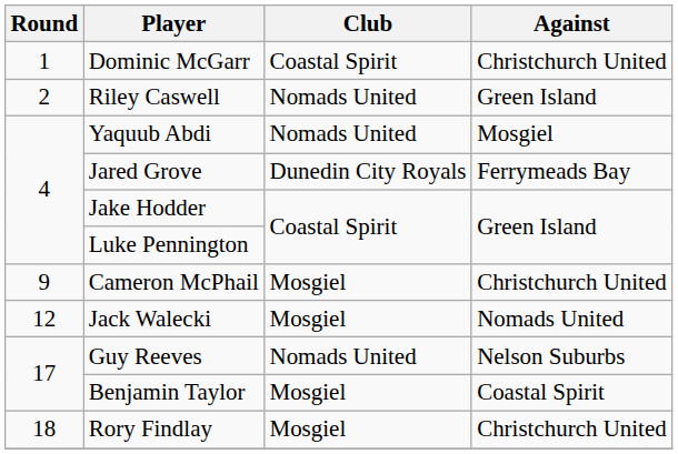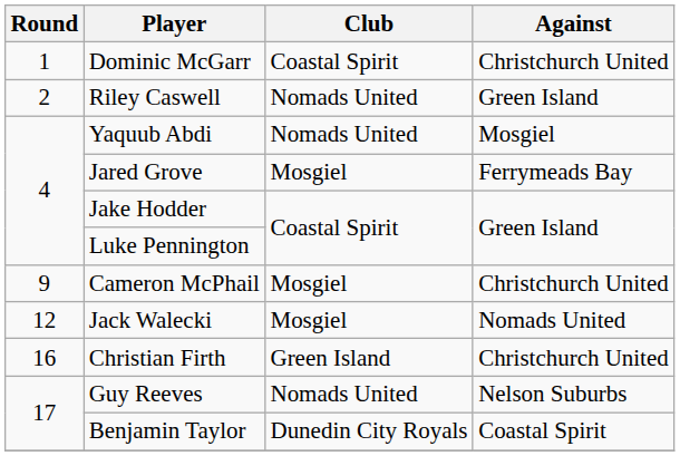Jared Grove | Club: Dunedin City Royals -> Mosgiel
+ row: 16 | Christian Firth | Green Island | Christchurch United
Benjamin Taylor | Club: Mosgiel -> Dunedin City Royals
- row: 18 | Rory Findlay | Mosgiel | Christchurch United
